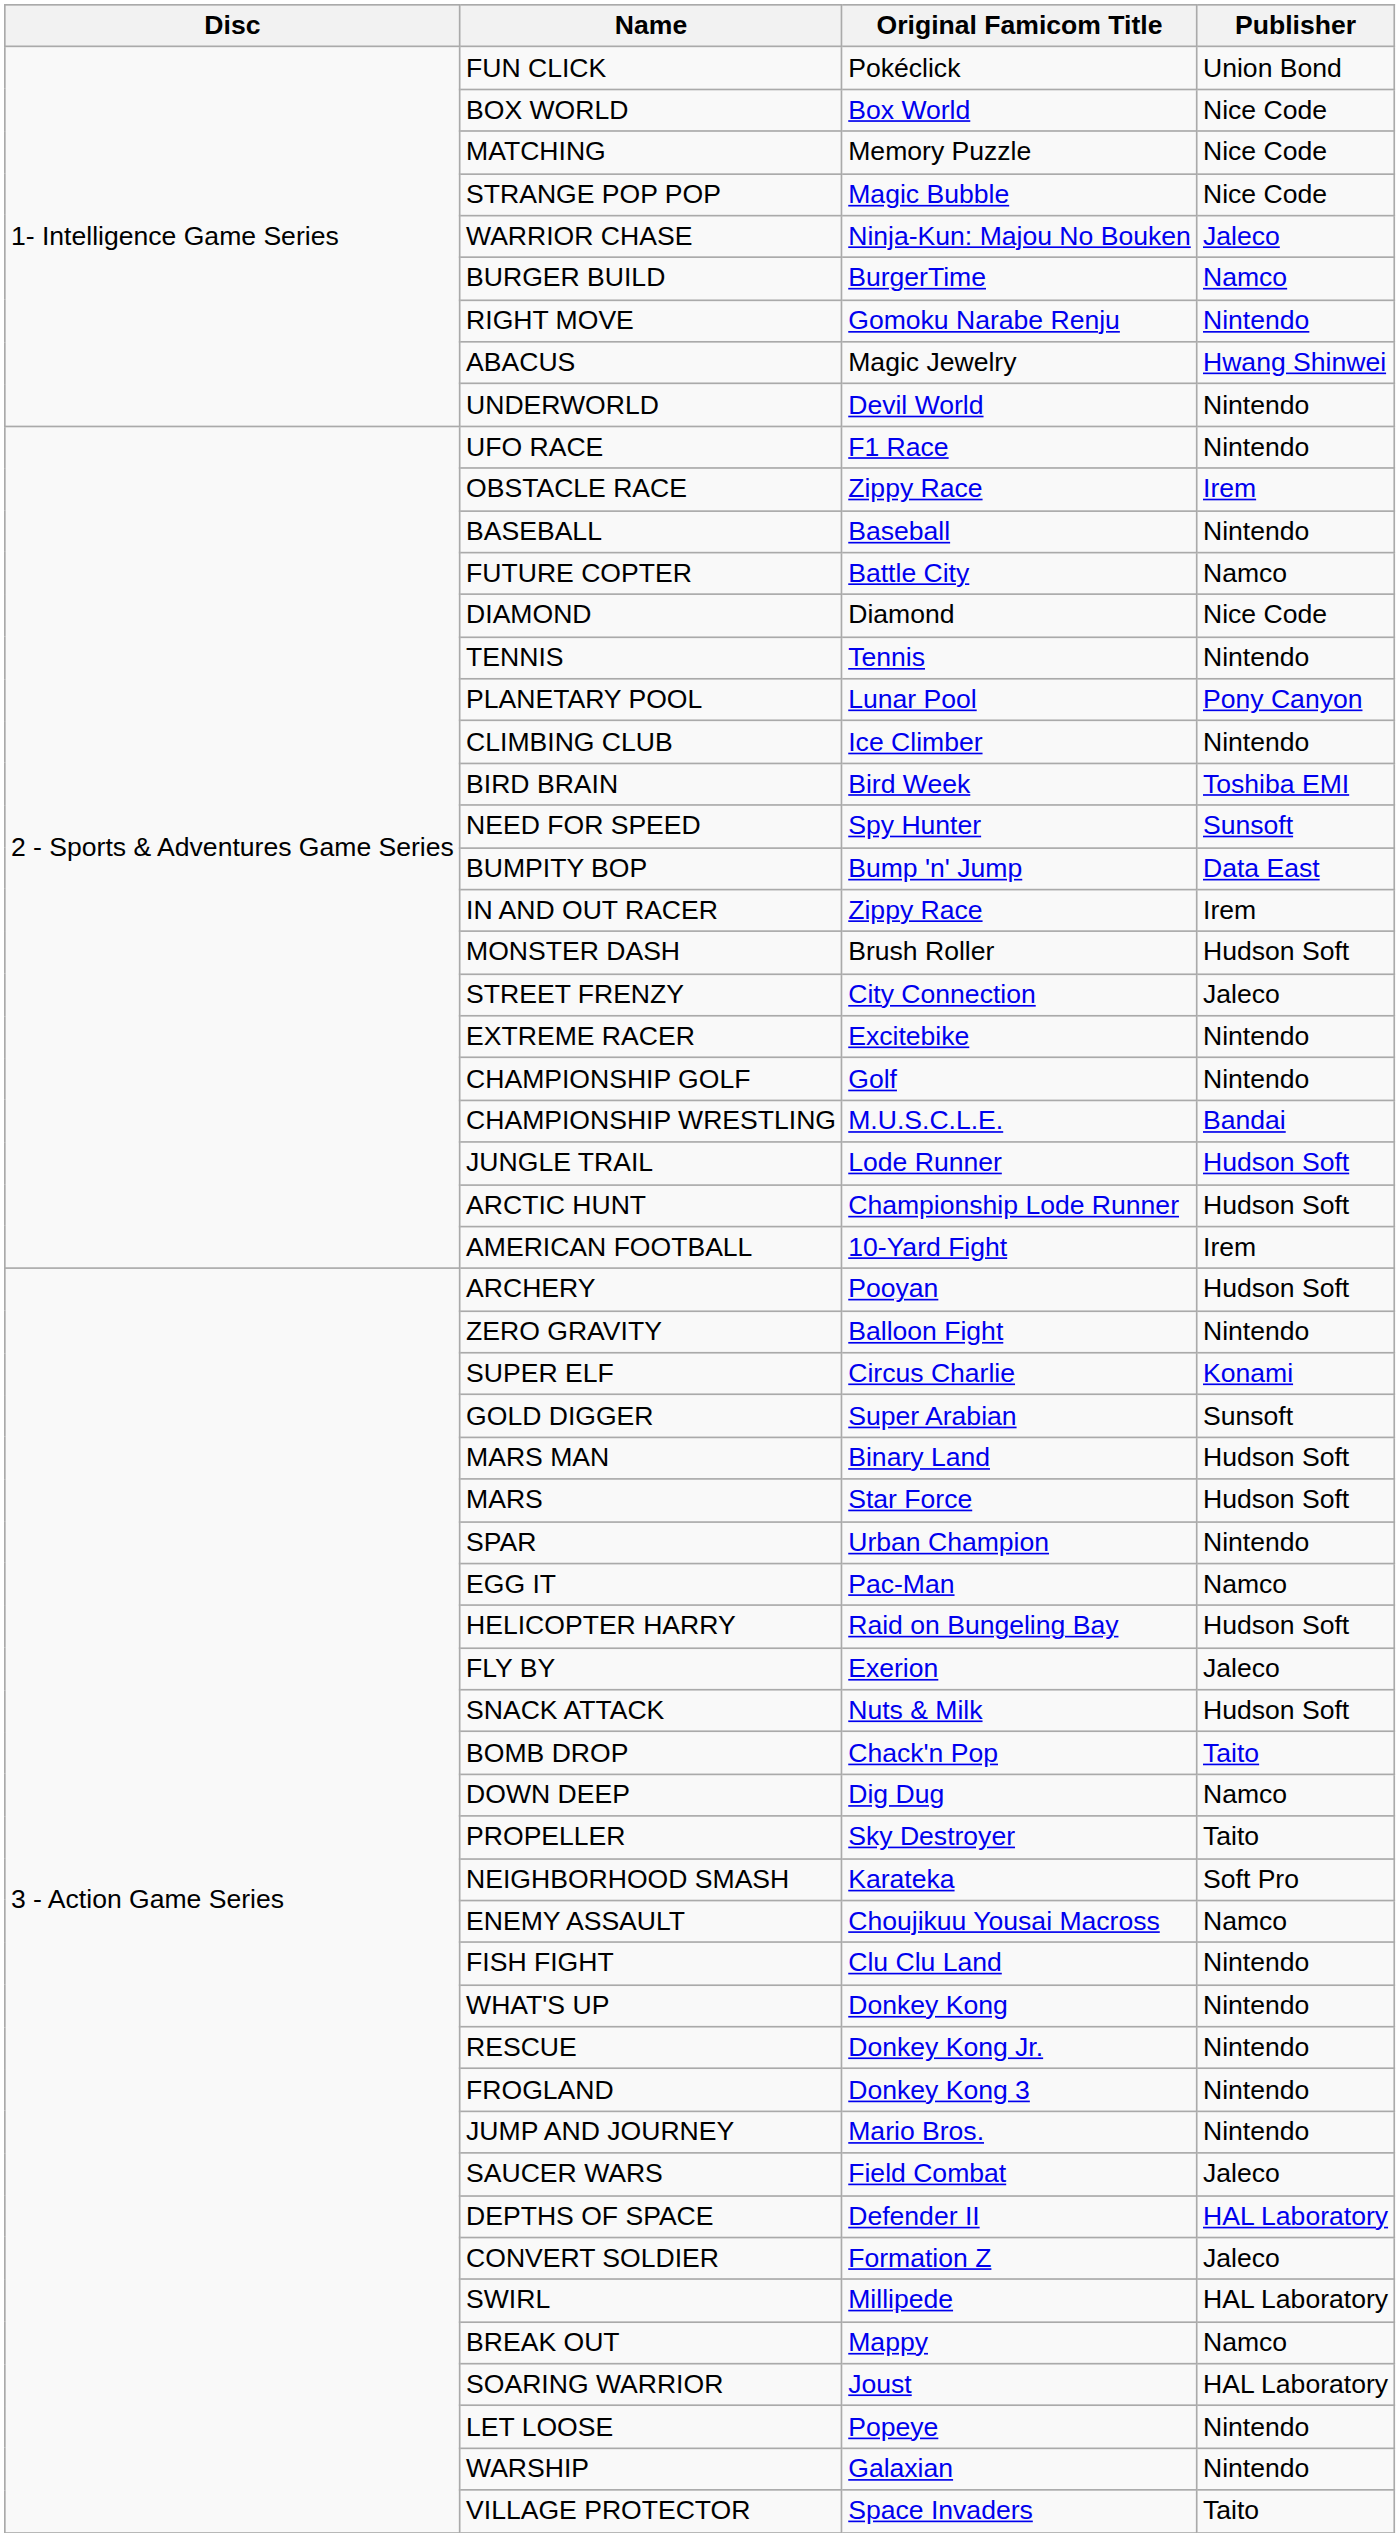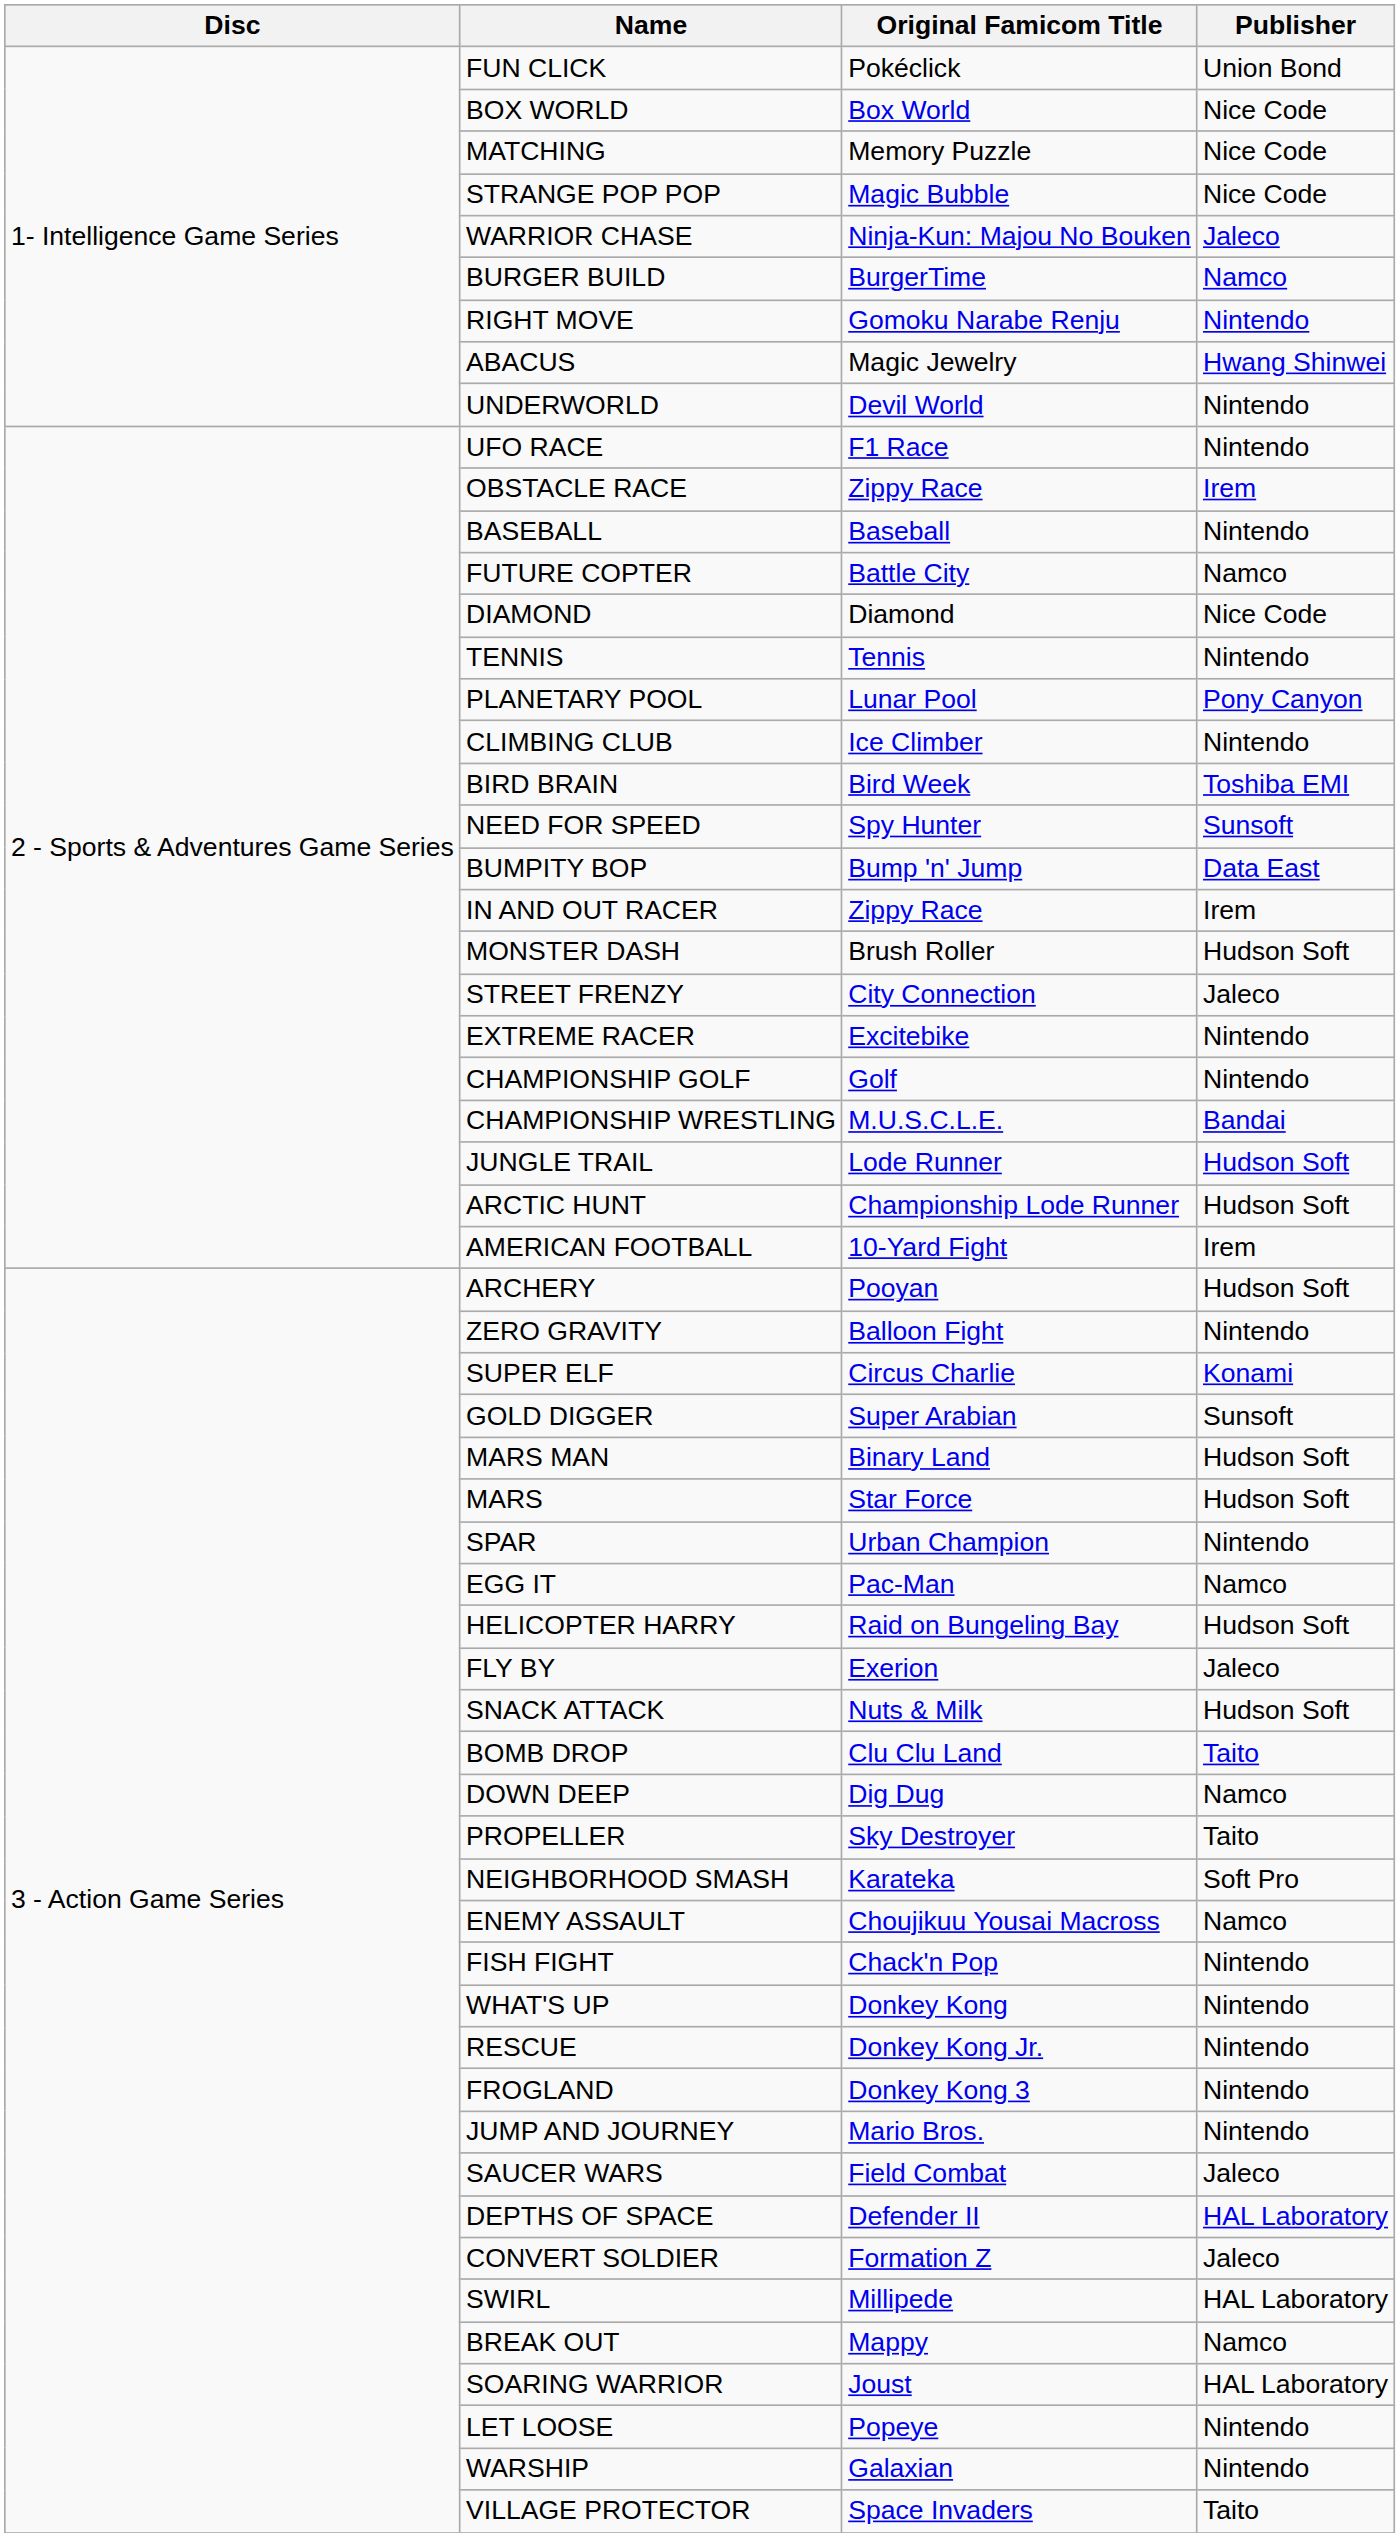BOMB DROP | Original Famicom Title: Chack'n Pop -> Clu Clu Land
FISH FIGHT | Original Famicom Title: Clu Clu Land -> Chack'n Pop
